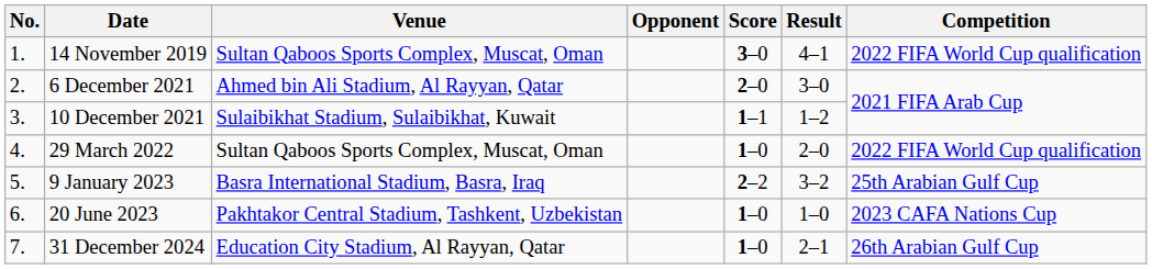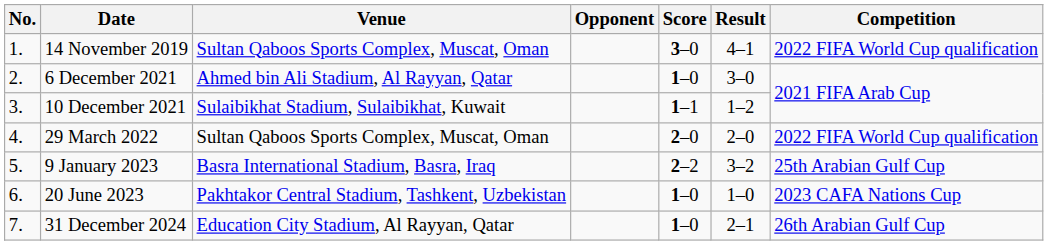6 December 2021 | Score: 2–0 -> 1–0
29 March 2022 | Score: 1–0 -> 2–0
